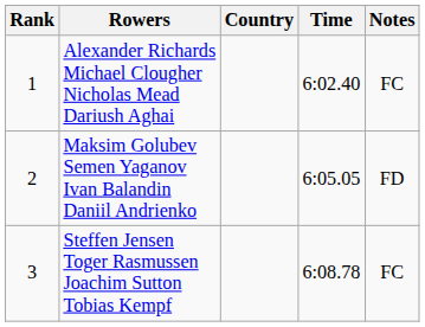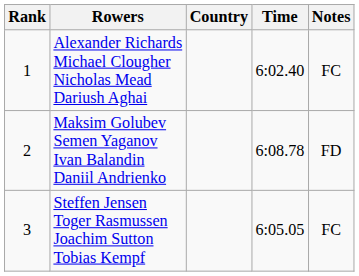Maksim Golubev Semen Yaganov Ivan Balandin Daniil Andrienko | Time: 6:05.05 -> 6:08.78
Steffen Jensen Toger Rasmussen Joachim Sutton Tobias Kempf | Time: 6:08.78 -> 6:05.05
